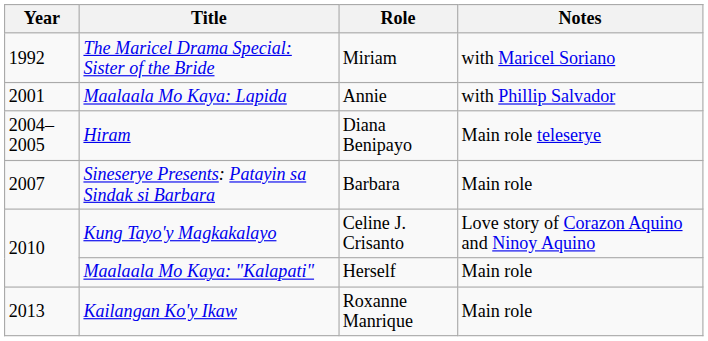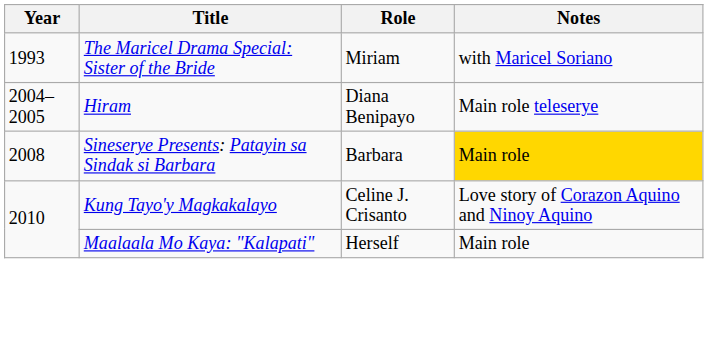The Maricel Drama Special: Sister of the Bride | Year: 1992 -> 1993
- row: 2001 | Maalaala Mo Kaya: Lapida | Annie | with Phillip Salvador
Sineserye Presents: Patayin sa Sindak si Barbara | Year: 2007 -> 2008
Sineserye Presents: Patayin sa Sindak si Barbara | Notes: no background -> gold background
- row: 2013 | Kailangan Ko'y Ikaw | Roxanne Manrique | Main role
